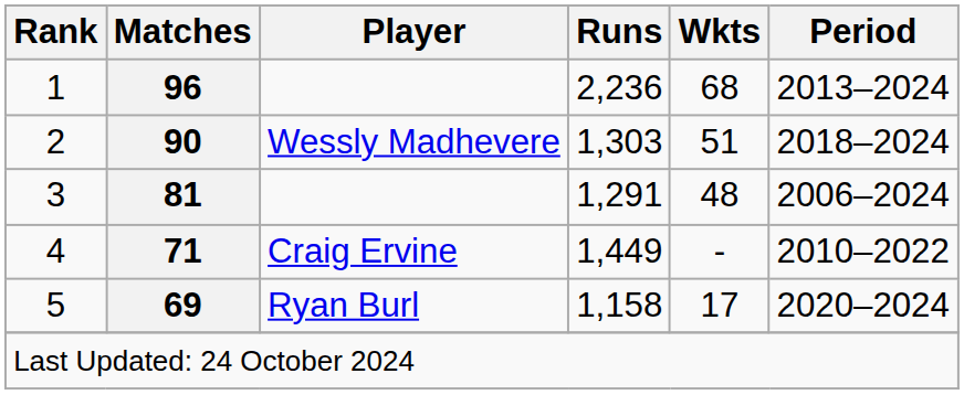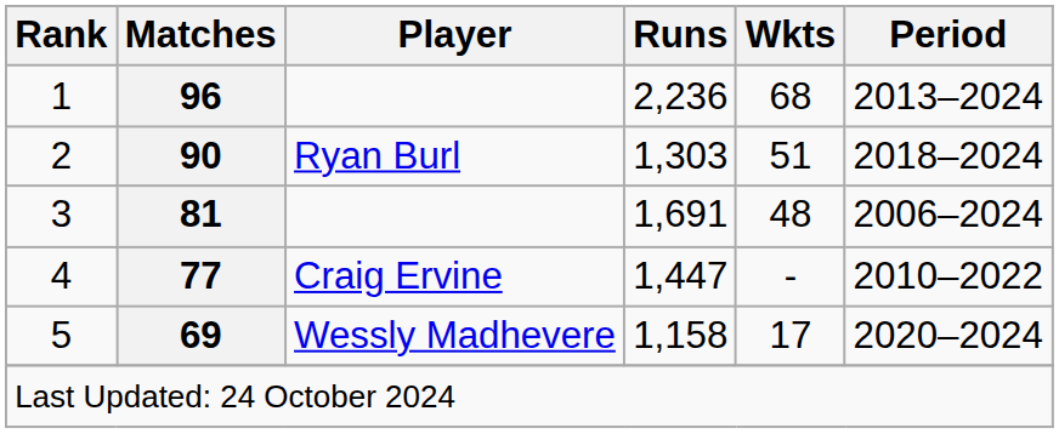2 | Player: Wessly Madhevere -> Ryan Burl
3 | Runs: 1,291 -> 1,691
4 | Matches: 71 -> 77
4 | Runs: 1,449 -> 1,447
5 | Player: Ryan Burl -> Wessly Madhevere
